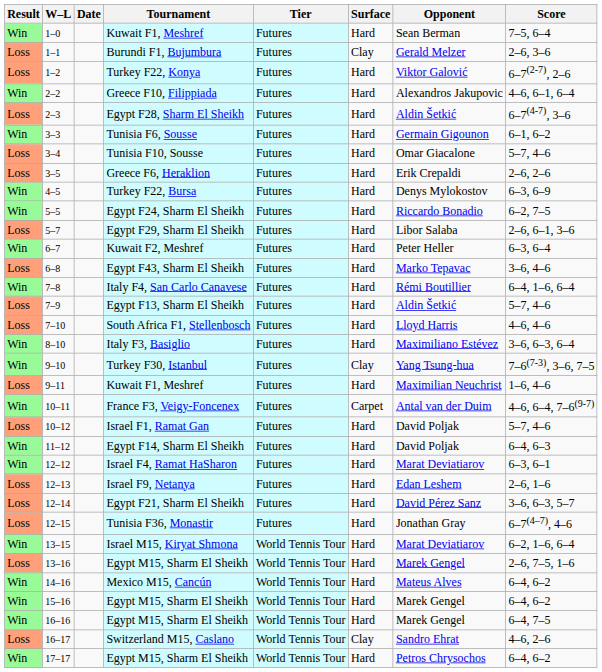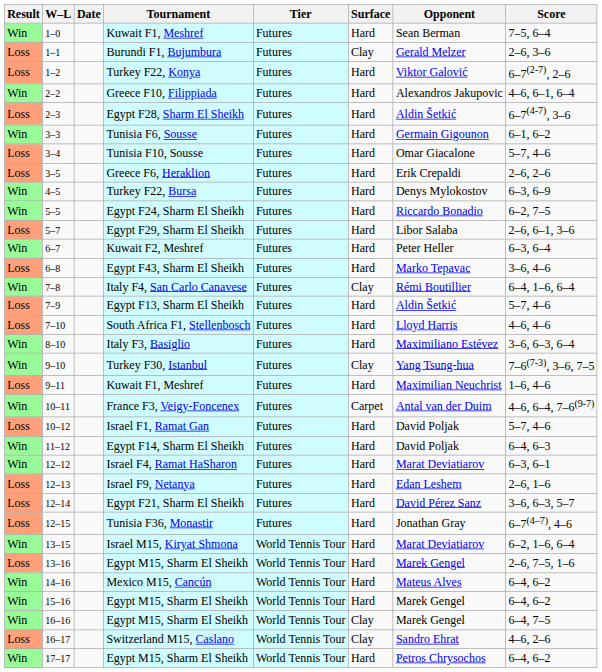7–8 | Surface: Hard -> Clay
16–16 | Surface: Hard -> Clay
